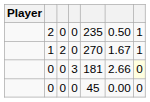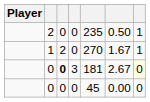0 / 3 | column 3: normal -> bold
0 / 3 | column 6: 2.66 -> 2.67
